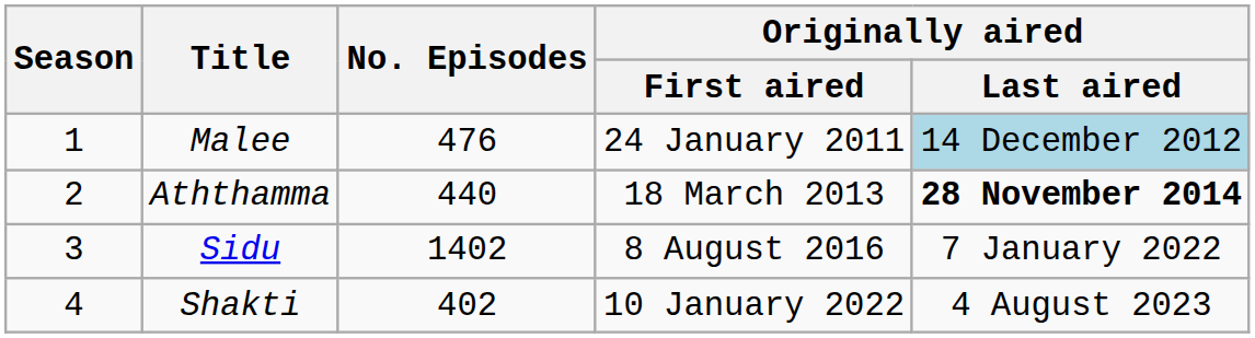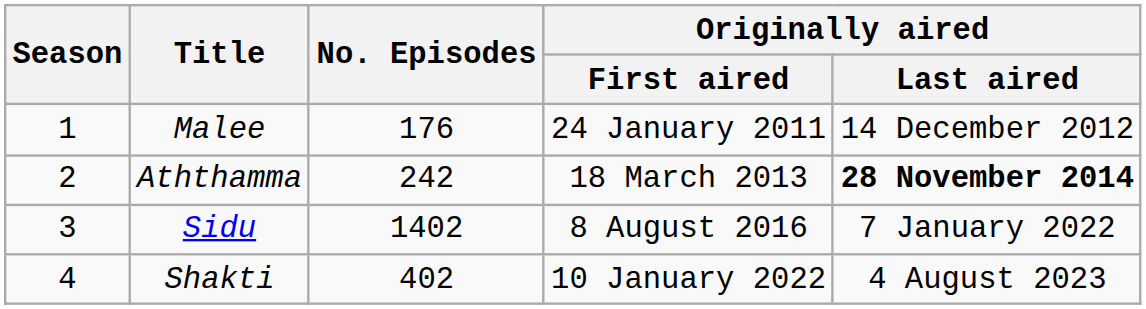Malee | No. Episodes: 476 -> 176
Malee | Originally aired / Last aired: lightblue background -> no background
Aththamma | No. Episodes: 440 -> 242
